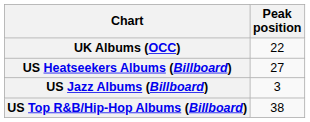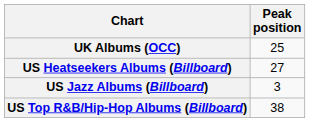UK Albums (OCC) | Peak position: 22 -> 25
